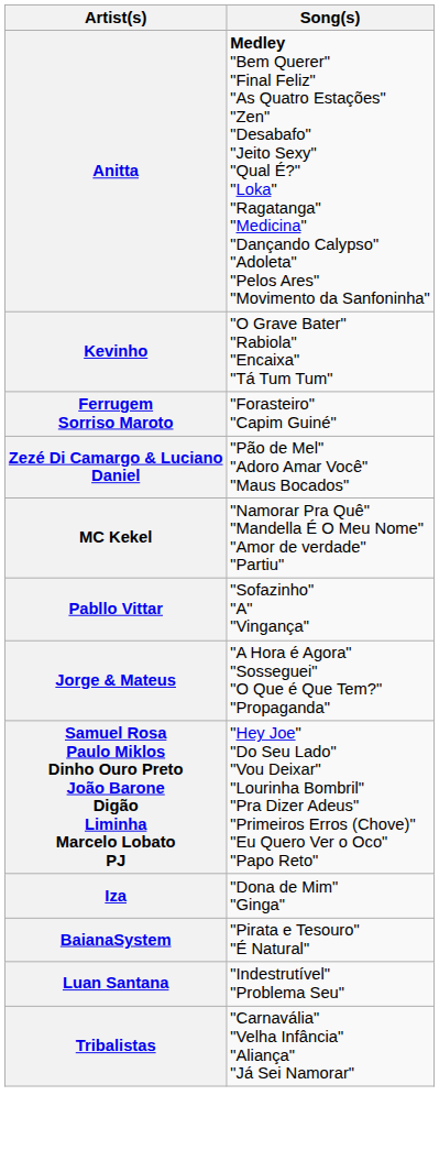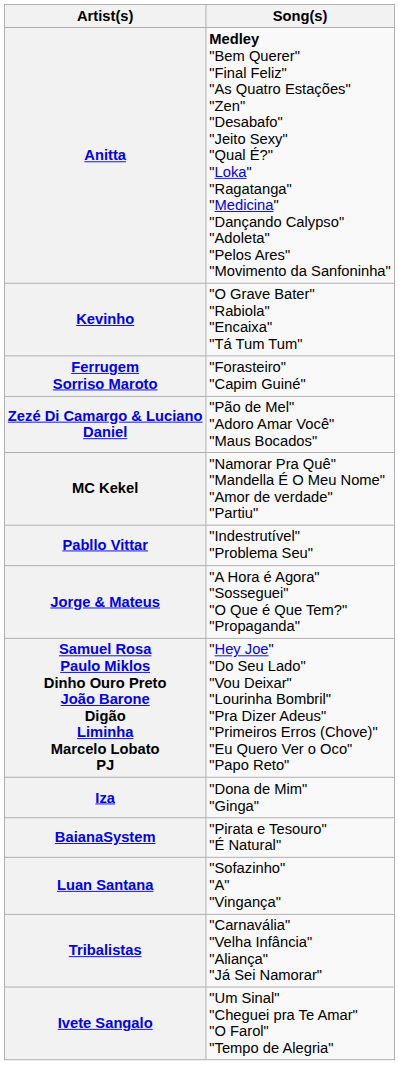Pabllo Vittar | Song(s): "Sofazinho" "A" "Vingança" -> "Indestrutível" "Problema Seu"
Luan Santana | Song(s): "Indestrutível" "Problema Seu" -> "Sofazinho" "A" "Vingança"
+ row: Ivete Sangalo | "Um Sinal" "Cheguei pra Te Amar" "O Farol" "Tempo de Alegria"
